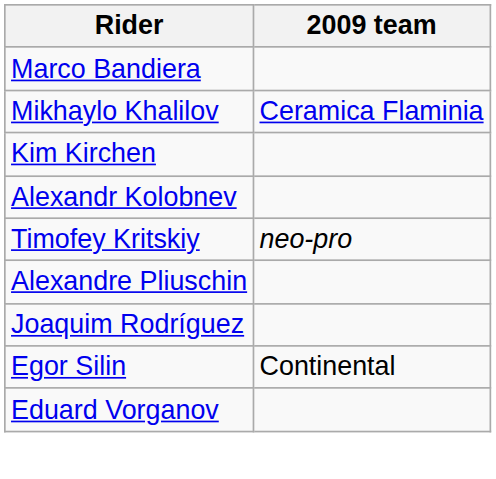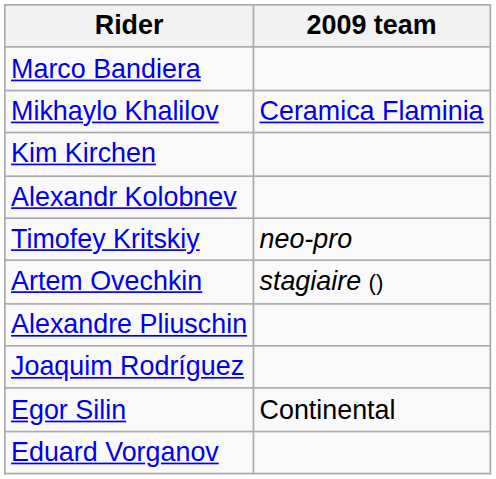+ row: Artem Ovechkin | stagiaire ()
